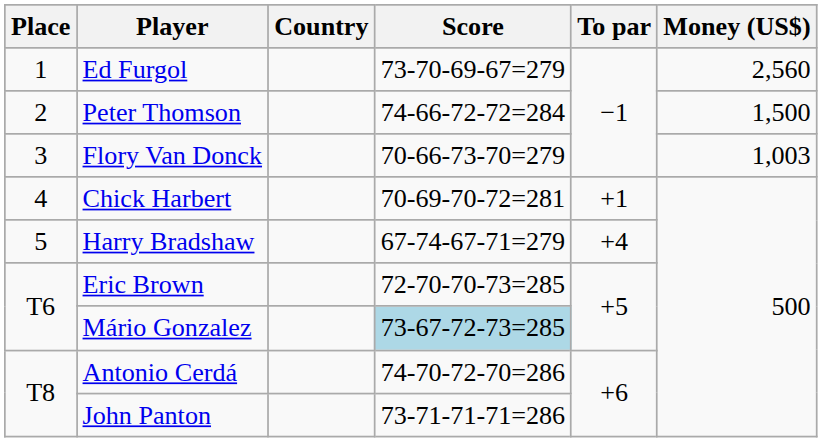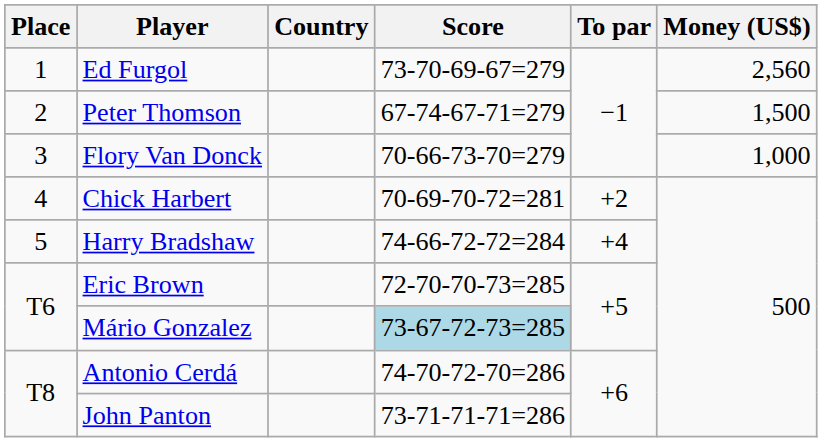Peter Thomson | Score: 74-66-72-72=284 -> 67-74-67-71=279
Flory Van Donck | Money (US$): 1,003 -> 1,000
Chick Harbert | To par: +1 -> +2
Harry Bradshaw | Score: 67-74-67-71=279 -> 74-66-72-72=284
